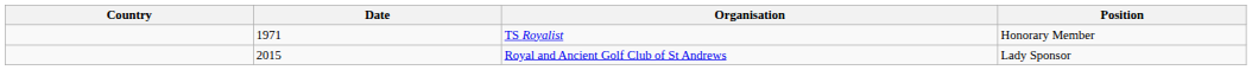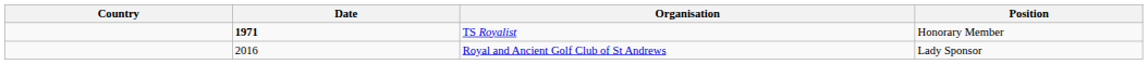TS Royalist | Date: normal -> bold
Royal and Ancient Golf Club of St Andrews | Date: 2015 -> 2016
